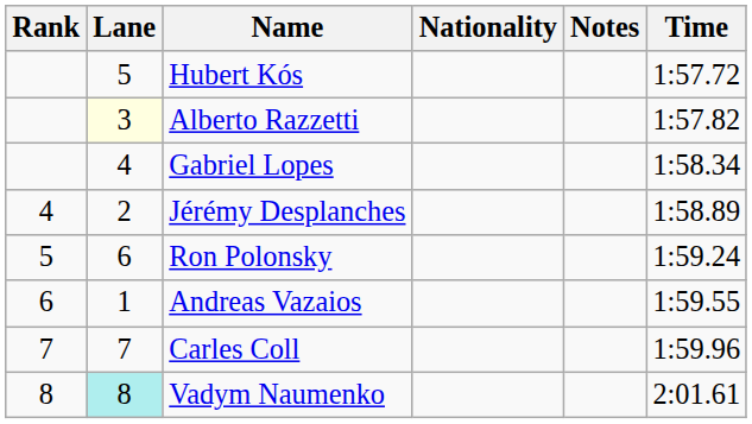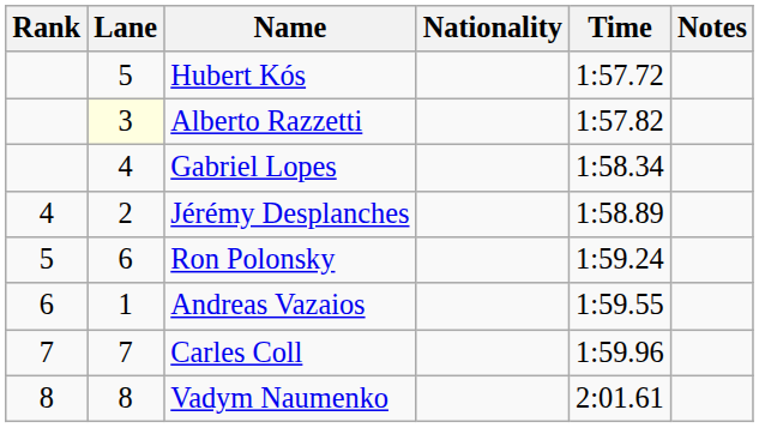columns swapped: Time <-> Notes
Vadym Naumenko | Lane: paleturquoise background -> no background
